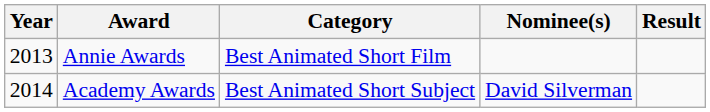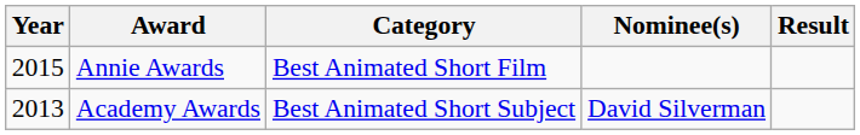Annie Awards | Year: 2013 -> 2015
Academy Awards | Year: 2014 -> 2013
